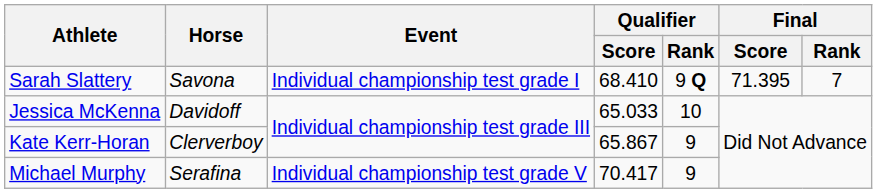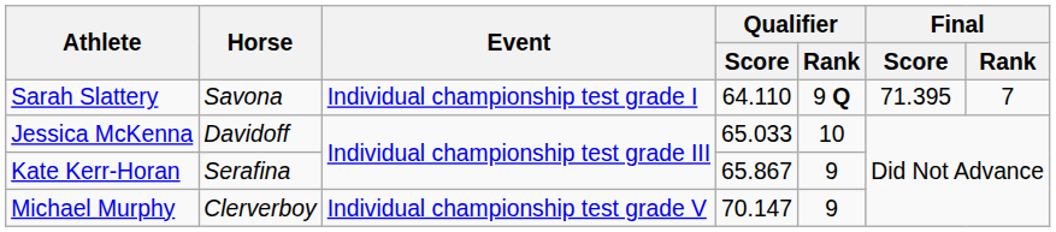Sarah Slattery | Qualifier / Score: 68.410 -> 64.110
Kate Kerr-Horan | Horse: Clerverboy -> Serafina
Michael Murphy | Horse: Serafina -> Clerverboy
Michael Murphy | Qualifier / Score: 70.417 -> 70.147
